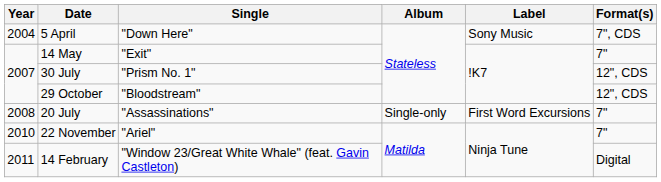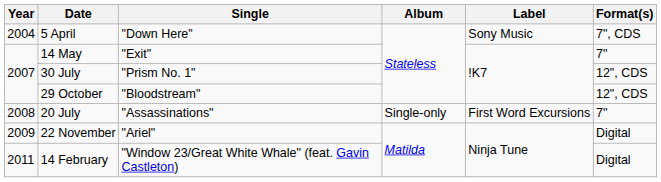22 November | Year: 2010 -> 2009
22 November | Format(s): 7" -> Digital
